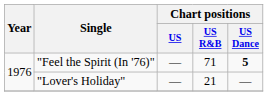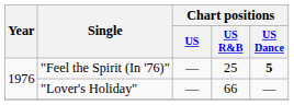"Feel the Spirit (In '76)" | Chart positions / US R&B: 71 -> 25
"Lover's Holiday" | Chart positions / US R&B: 21 -> 66
